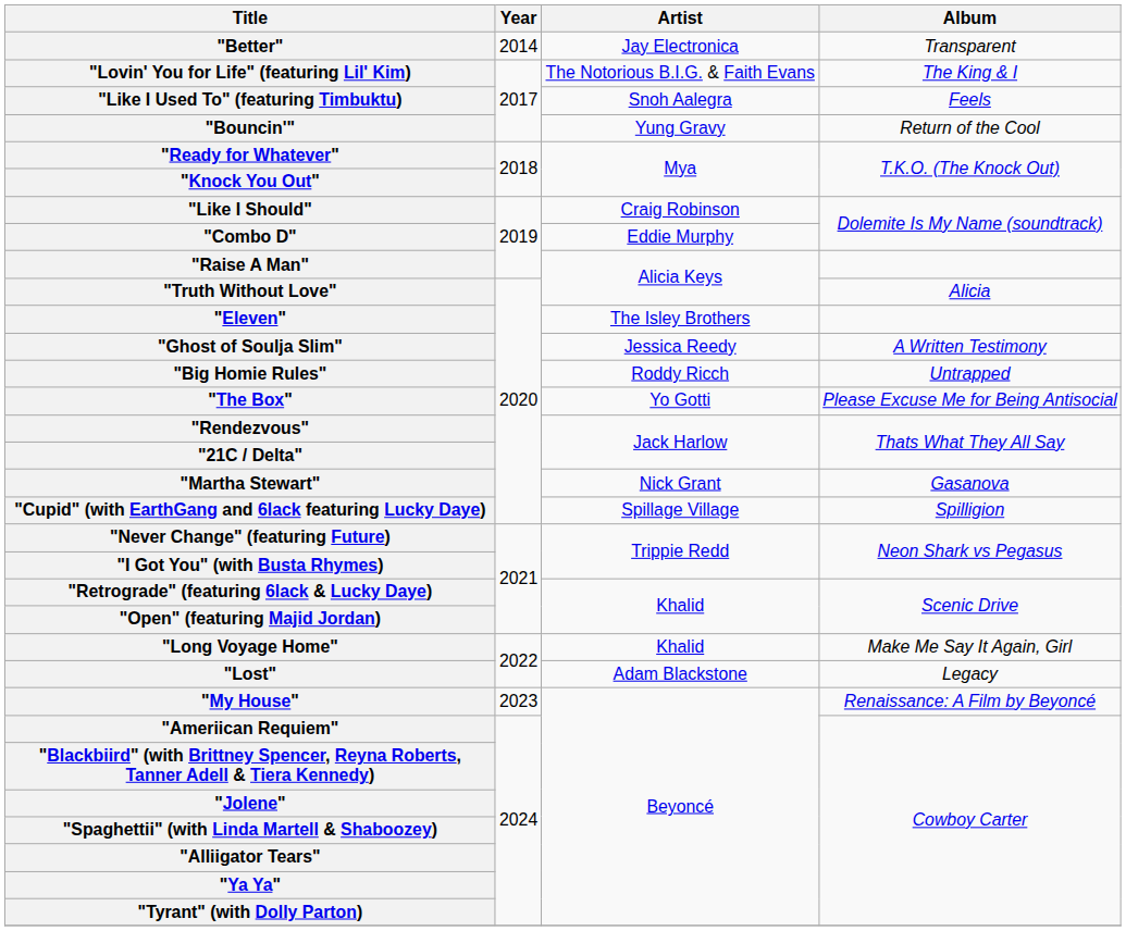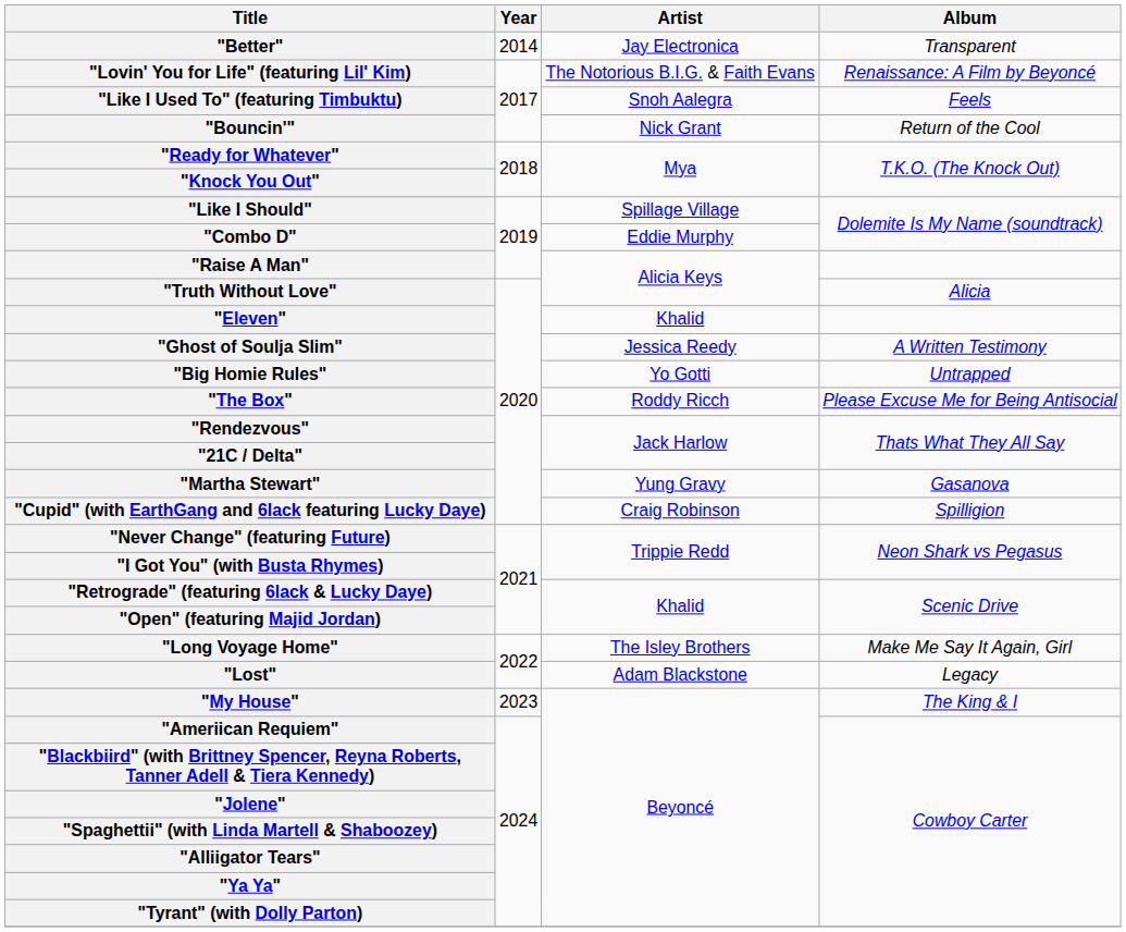"Lovin' You for Life" (featuring Lil' Kim) | Album: The King & I -> Renaissance: A Film by Beyoncé
"Bouncin'" | Artist: Yung Gravy -> Nick Grant
"Like I Should" | Artist: Craig Robinson -> Spillage Village
"Eleven" | Artist: The Isley Brothers -> Khalid
"Big Homie Rules" | Artist: Roddy Ricch -> Yo Gotti
"The Box" | Artist: Yo Gotti -> Roddy Ricch
"Martha Stewart" | Artist: Nick Grant -> Yung Gravy
"Cupid" (with EarthGang and 6lack featuring Lucky Daye) | Artist: Spillage Village -> Craig Robinson
"Long Voyage Home" | Artist: Khalid -> The Isley Brothers
"My House" | Album: Renaissance: A Film by Beyoncé -> The King & I
